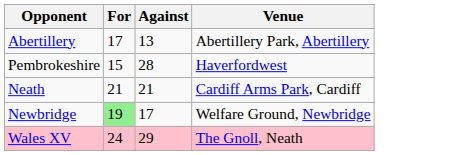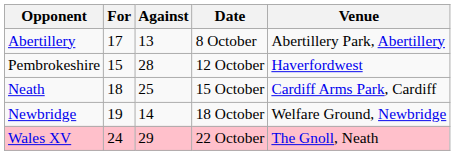+ column: Date | 8 October | 12 October | 15 October | 18 October | 22 October
Neath | For: 21 -> 18
Neath | Against: 21 -> 25
Newbridge | For: lightgreen background -> no background
Newbridge | Against: 17 -> 14
